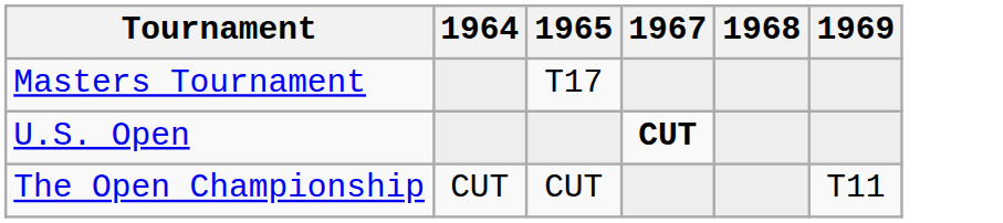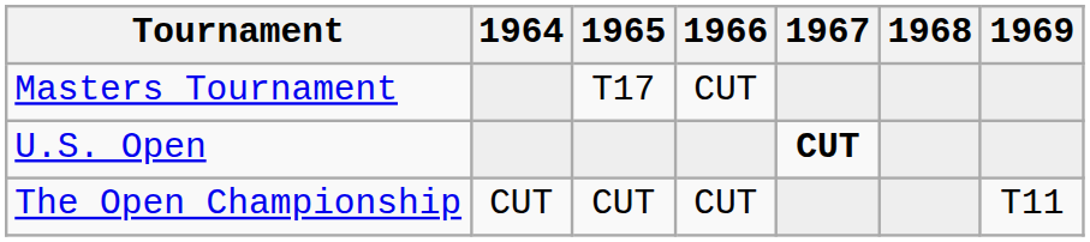+ column: 1966 | CUT | CUT
